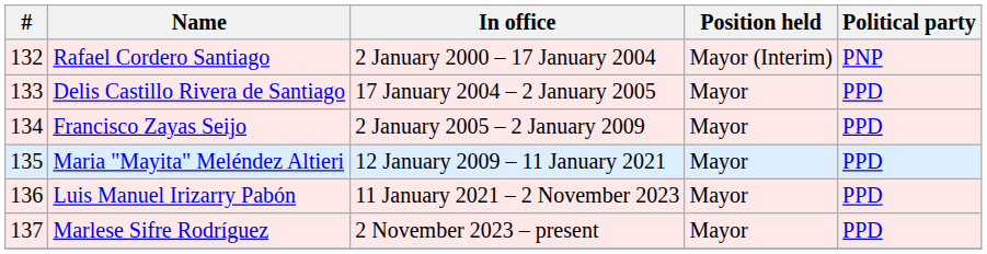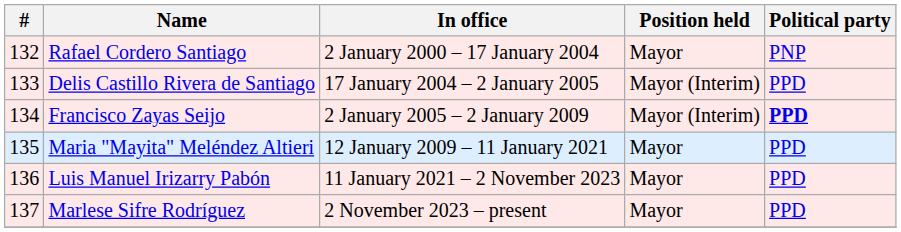Rafael Cordero Santiago | Position held: Mayor (Interim) -> Mayor
Delis Castillo Rivera de Santiago | Position held: Mayor -> Mayor (Interim)
Francisco Zayas Seijo | Position held: Mayor -> Mayor (Interim)
Francisco Zayas Seijo | Political party: normal -> bold
